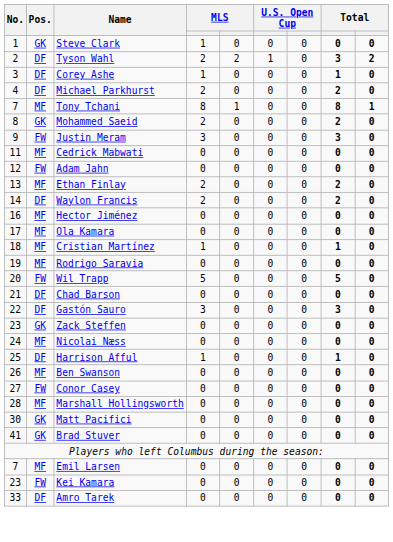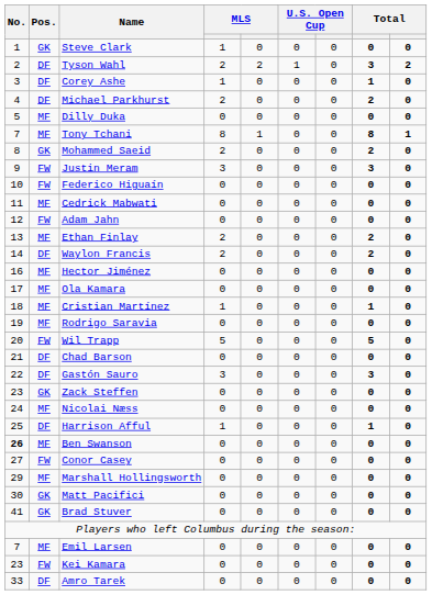+ row: 5 | MF | Dilly Duka | 0 | 0 | 0 | 0 | 0 | 0
+ row: 10 | FW | Federico Higuaín | 0 | 0 | 0 | 0 | 0 | 0
Ben Swanson | No.: normal -> bold
Marshall Hollingsworth | No.: 28 -> 29
